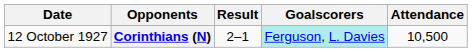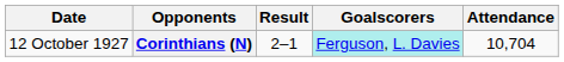Corinthians (N) | Attendance: 10,500 -> 10,704
